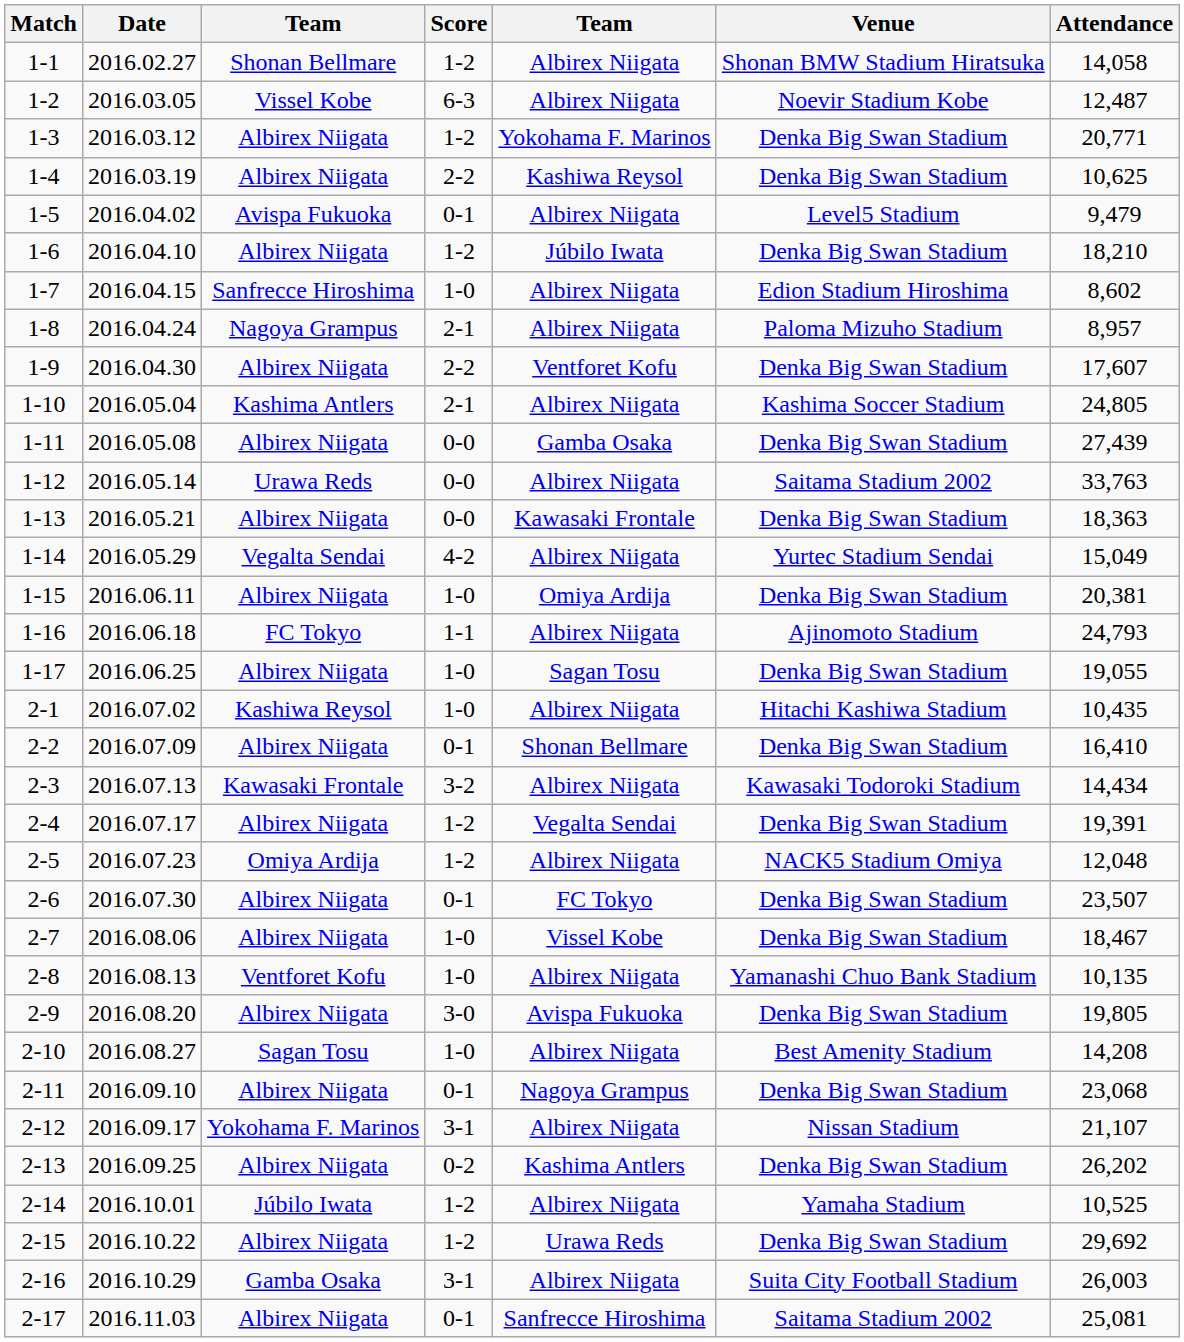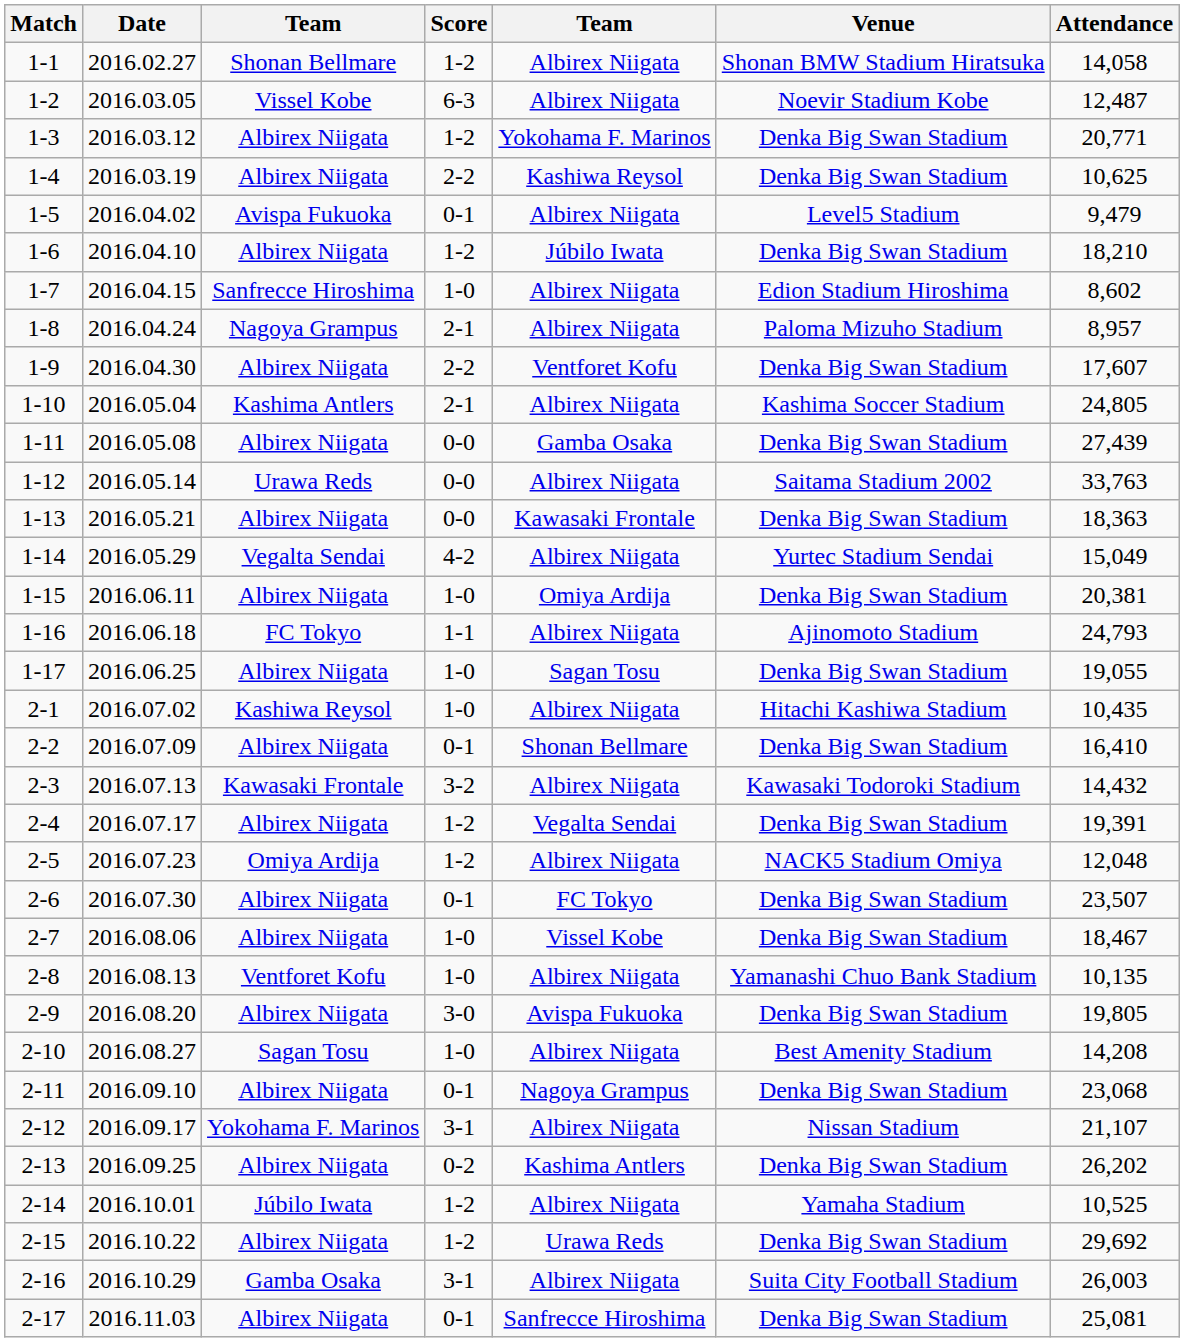2-3 | Attendance: 14,434 -> 14,432
2-17 | Venue: Saitama Stadium 2002 -> Denka Big Swan Stadium
